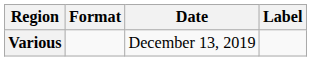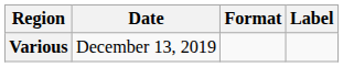columns swapped: Date <-> Format
